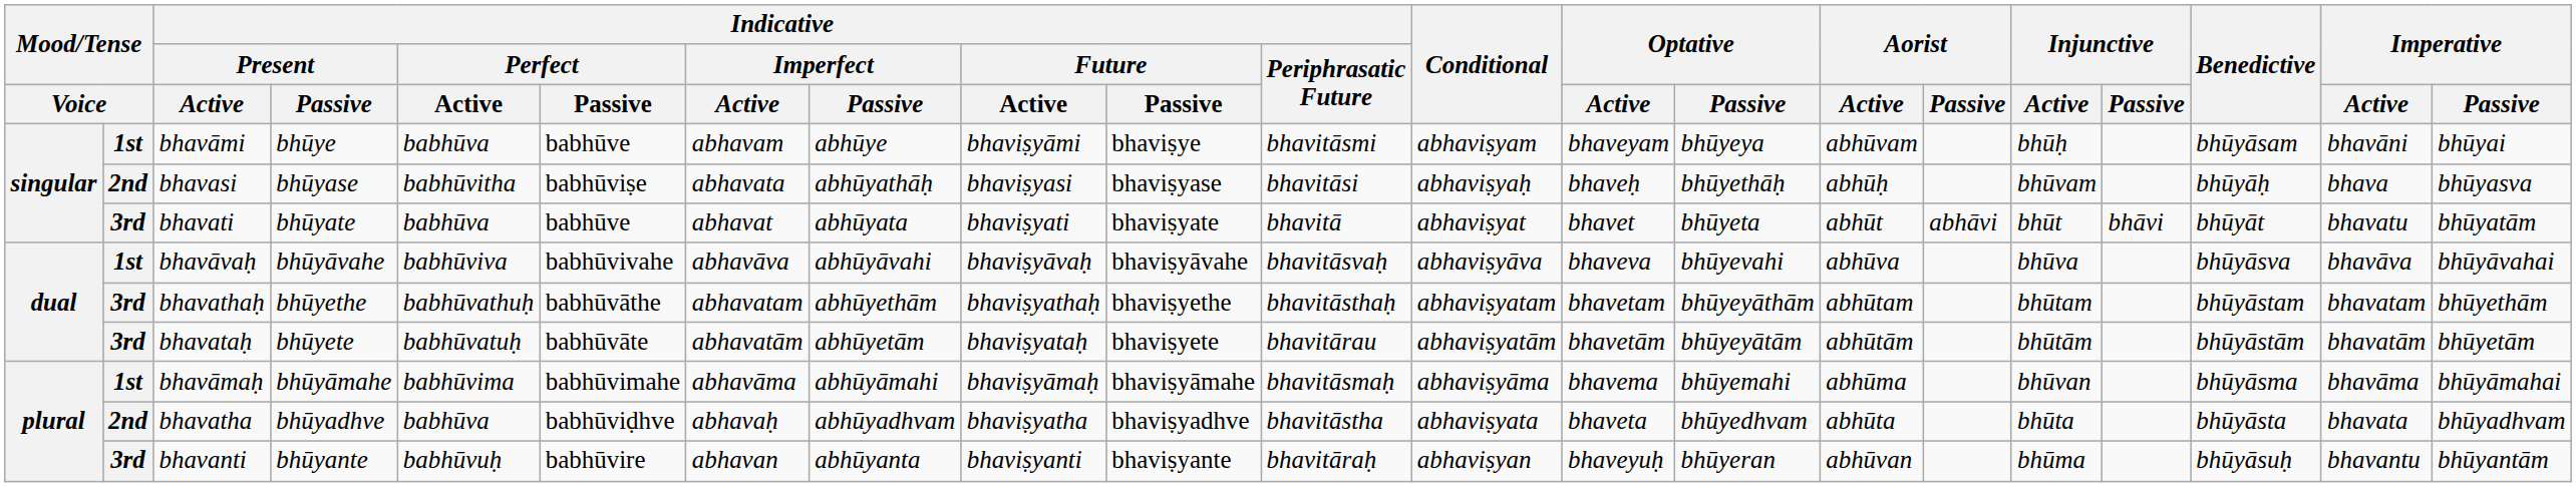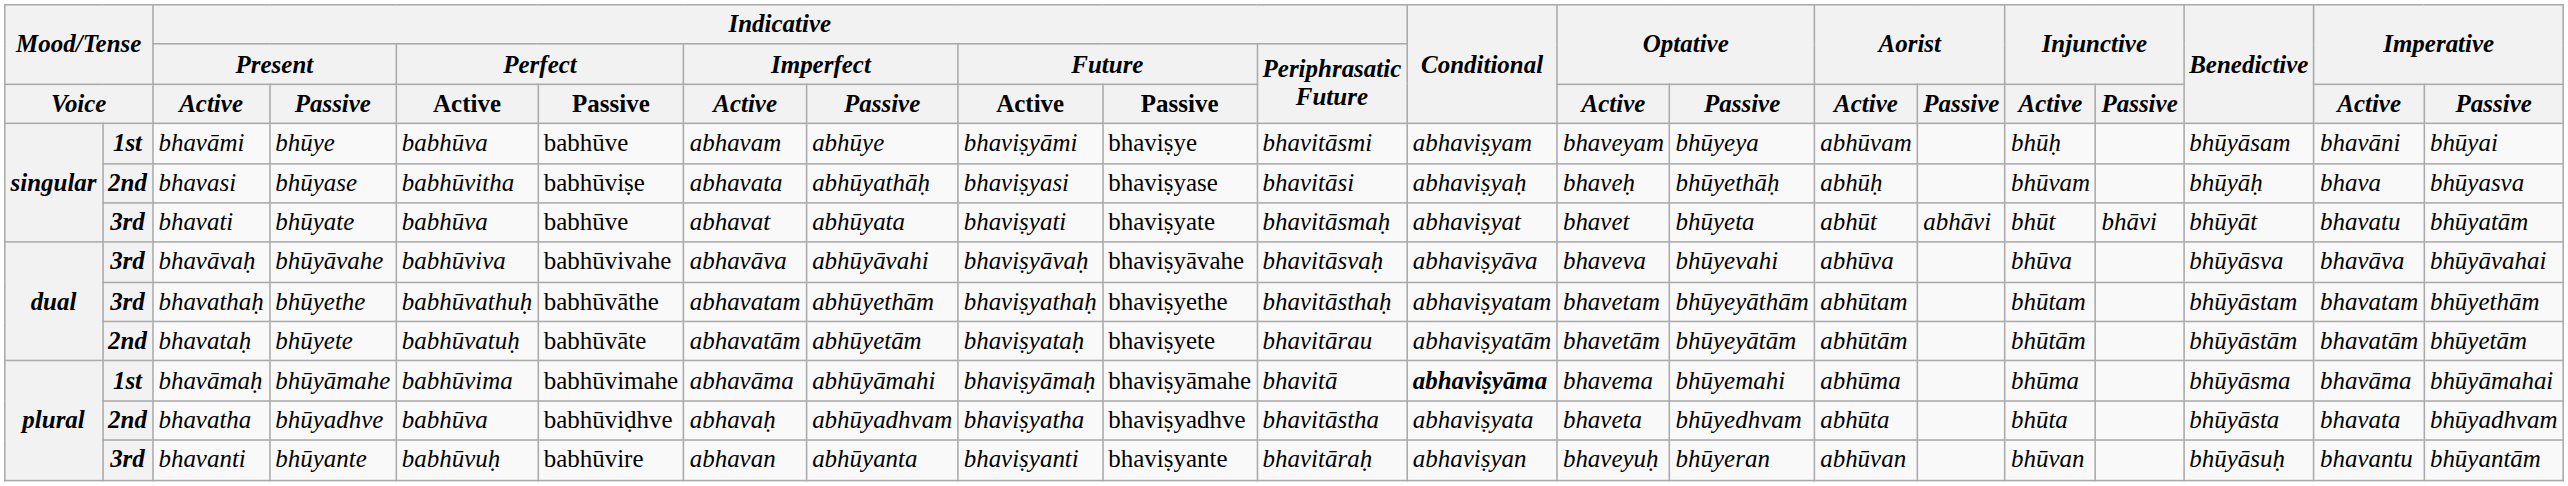bhavati | Indicative / Periphrasatic Future: bhavitā -> bhavitāsmaḥ
bhavāvaḥ | column 2: 1st -> 3rd
bhavataḥ | column 2: 3rd -> 2nd
bhavāmaḥ | Indicative / Periphrasatic Future: bhavitāsmaḥ -> bhavitā
bhavāmaḥ | Conditional: normal -> bold
bhavāmaḥ | Injunctive / Active: bhūvan -> bhūma
bhavanti | Injunctive / Active: bhūma -> bhūvan
